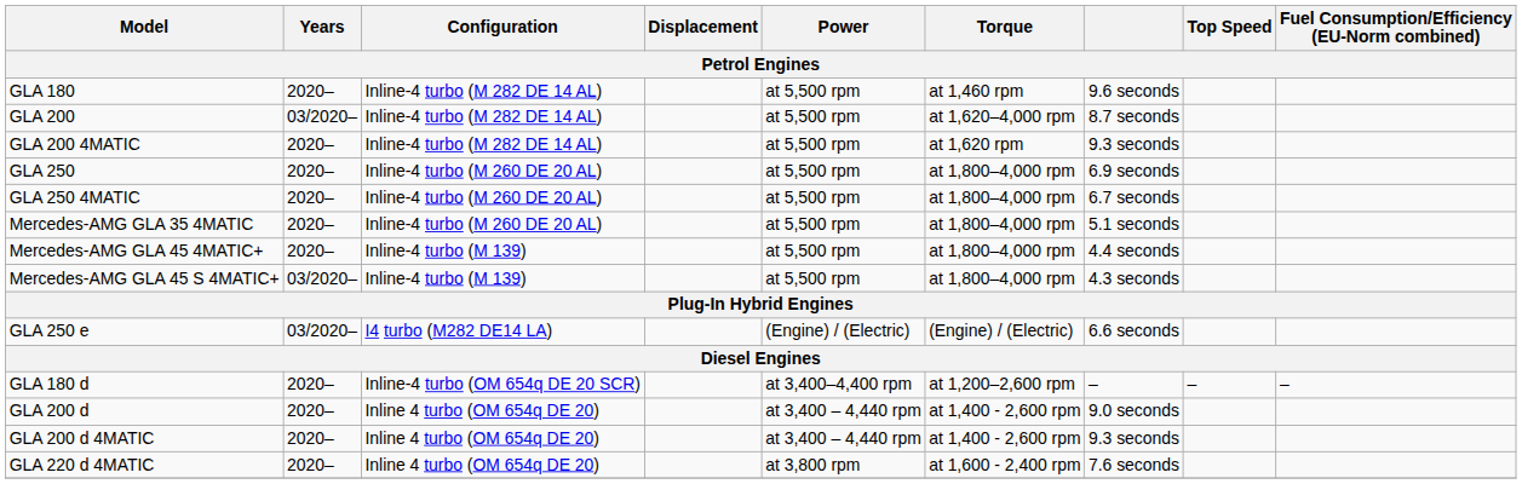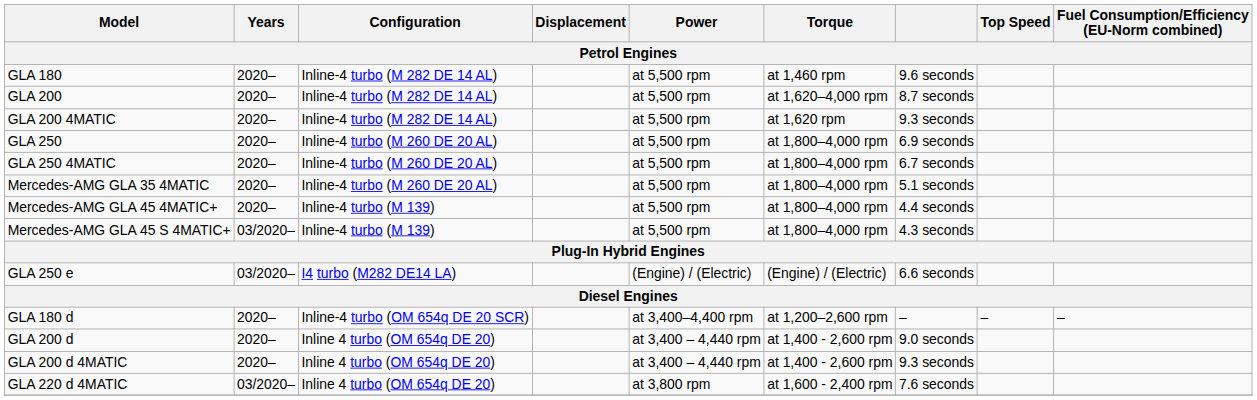GLA 200 | Years: 03/2020– -> 2020–
GLA 220 d 4MATIC | Years: 2020– -> 03/2020–
